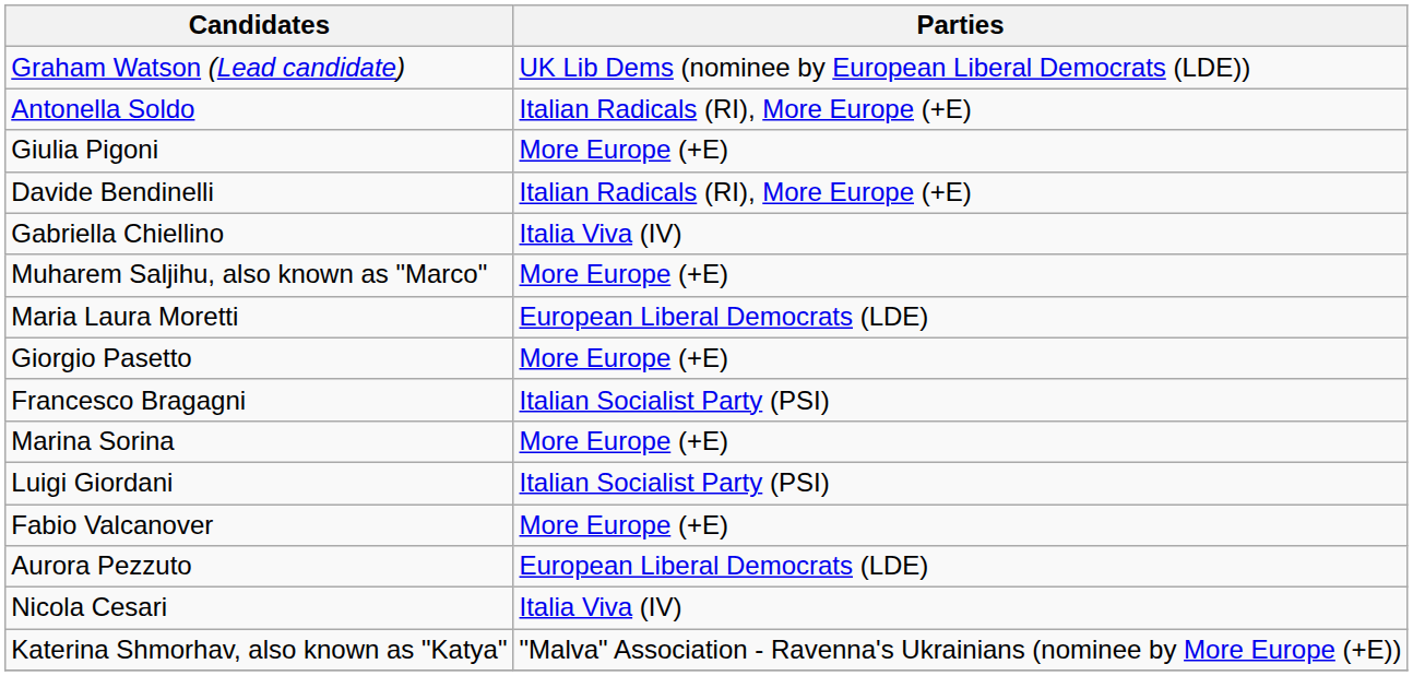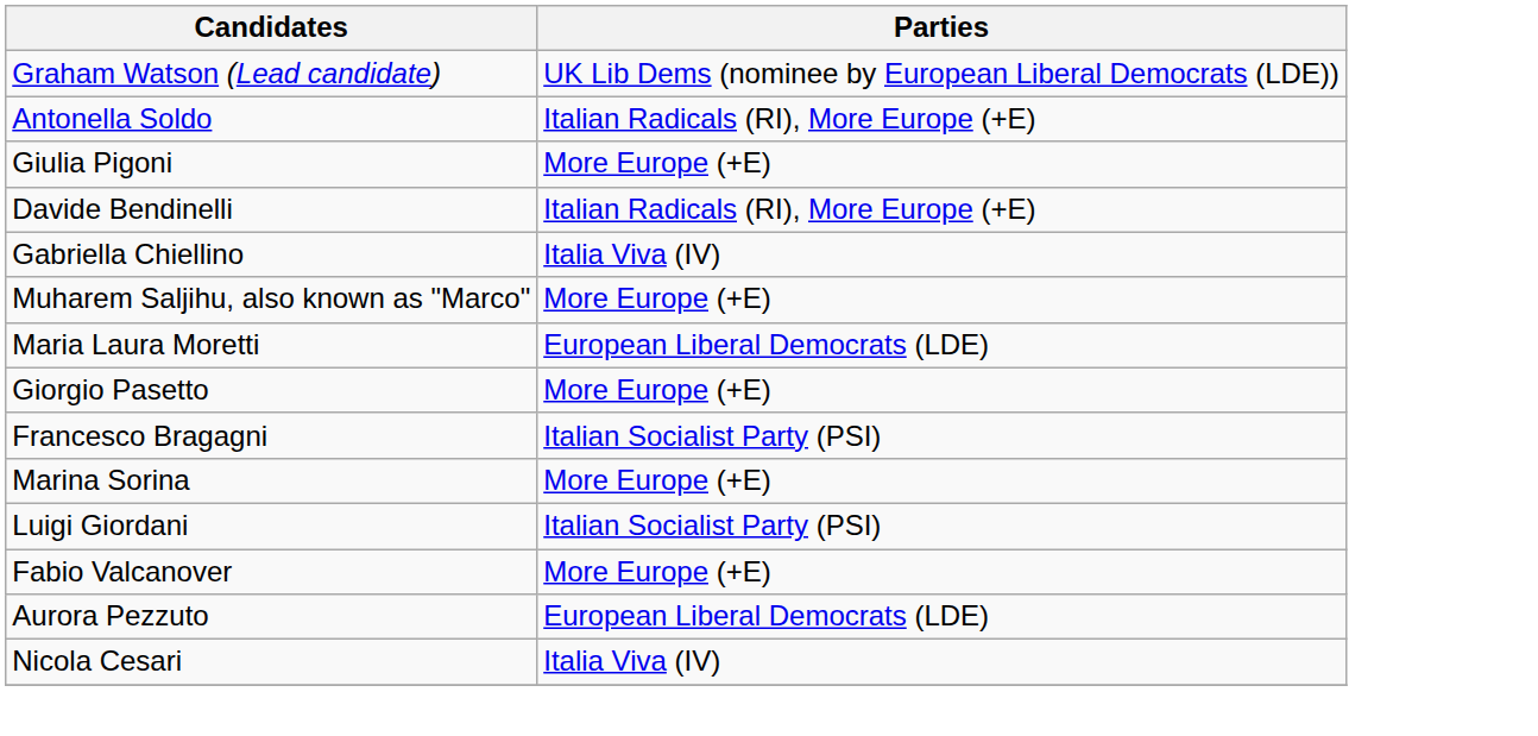- row: Katerina Shmorhav, also known as "Katya" | "Malva" Association - Ravenna's Ukrainians (nominee by More Europe (+E))
